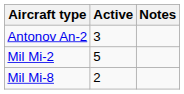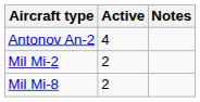Antonov An-2 | Active: 3 -> 4
Mil Mi-2 | Active: 5 -> 2
